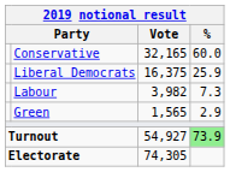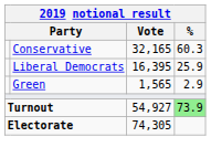Conservative | %: 60.0 -> 60.3
Liberal Democrats | Vote: 16,375 -> 16,395
- row: Labour | 3,982 | 7.3
